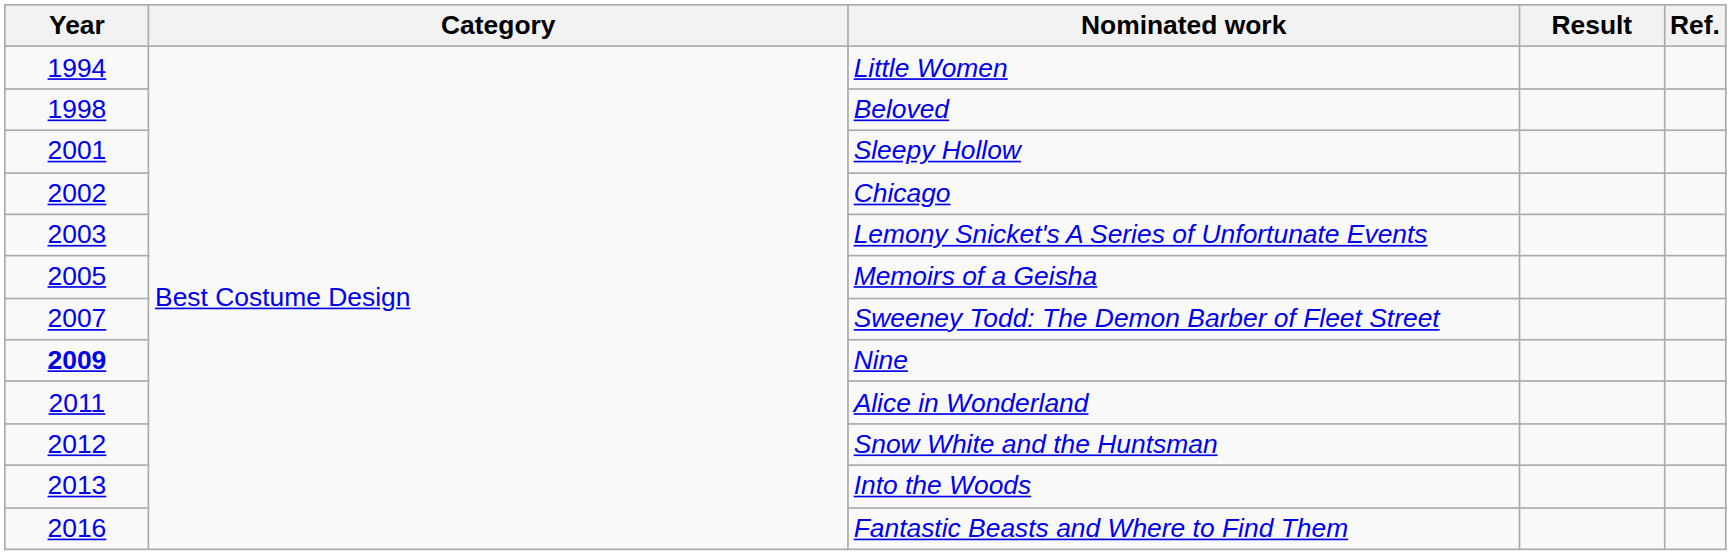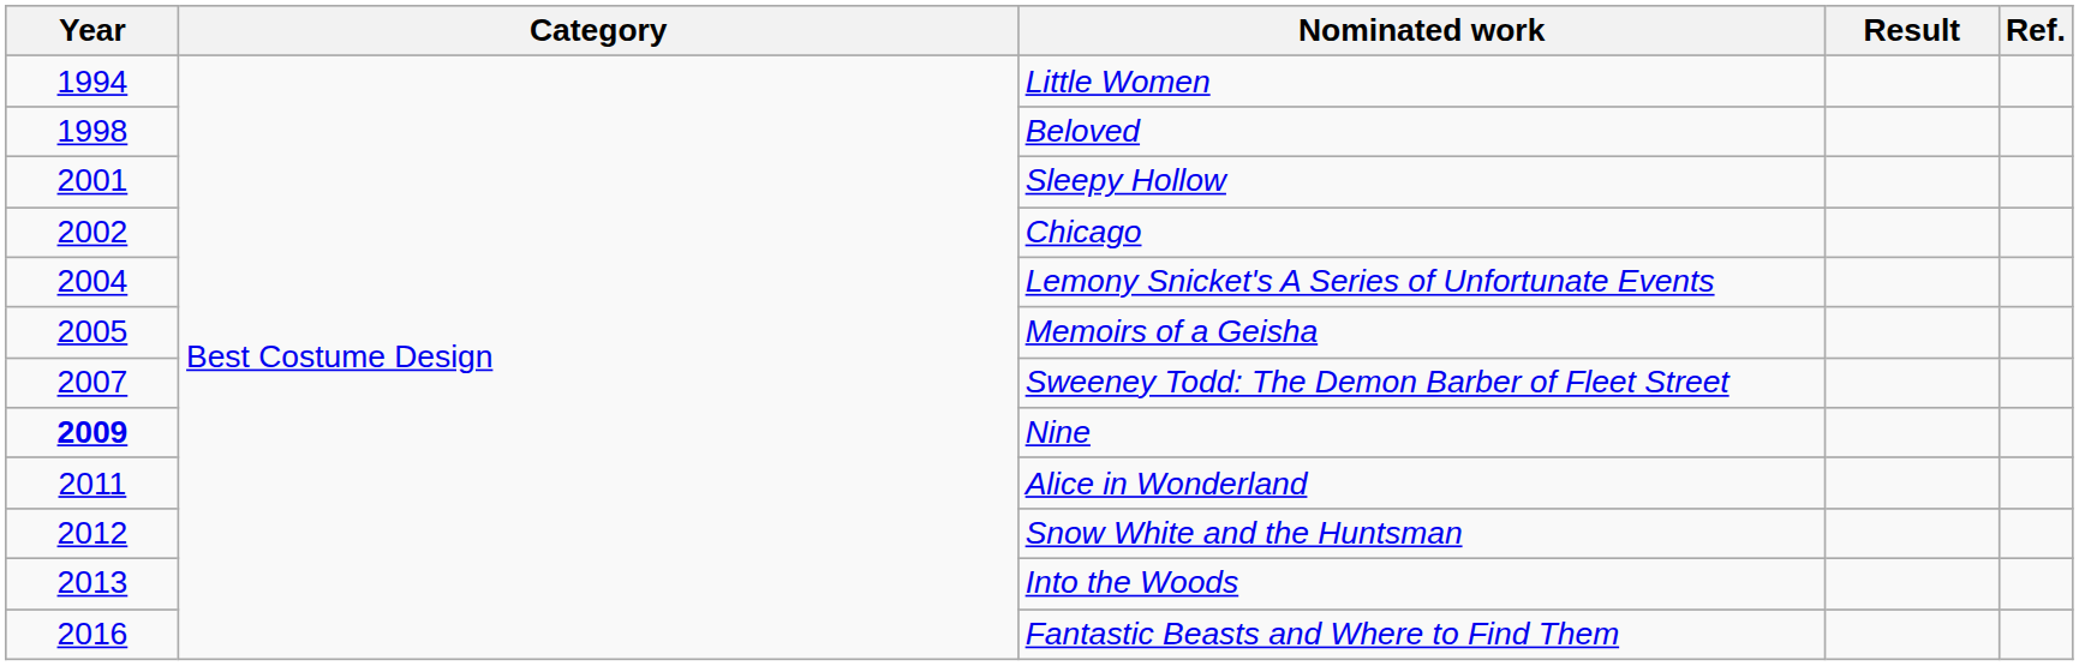Lemony Snicket's A Series of Unfortunate Events | Year: 2003 -> 2004
